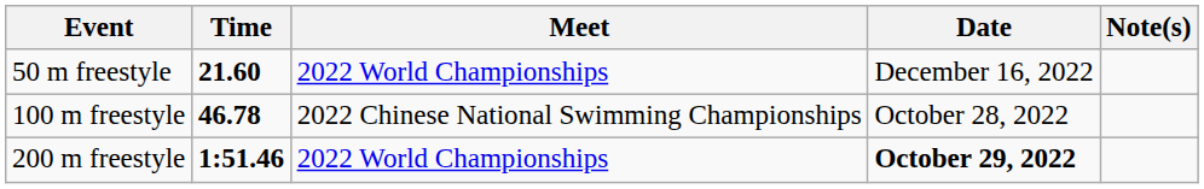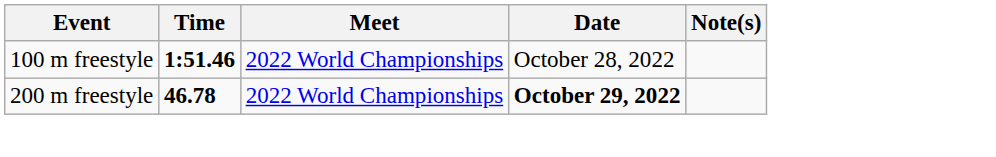- row: 50 m freestyle | 21.60 | 2022 World Championships | December 16, 2022
100 m freestyle | Time: 46.78 -> 1:51.46
100 m freestyle | Meet: 2022 Chinese National Swimming Championships -> 2022 World Championships
200 m freestyle | Time: 1:51.46 -> 46.78
